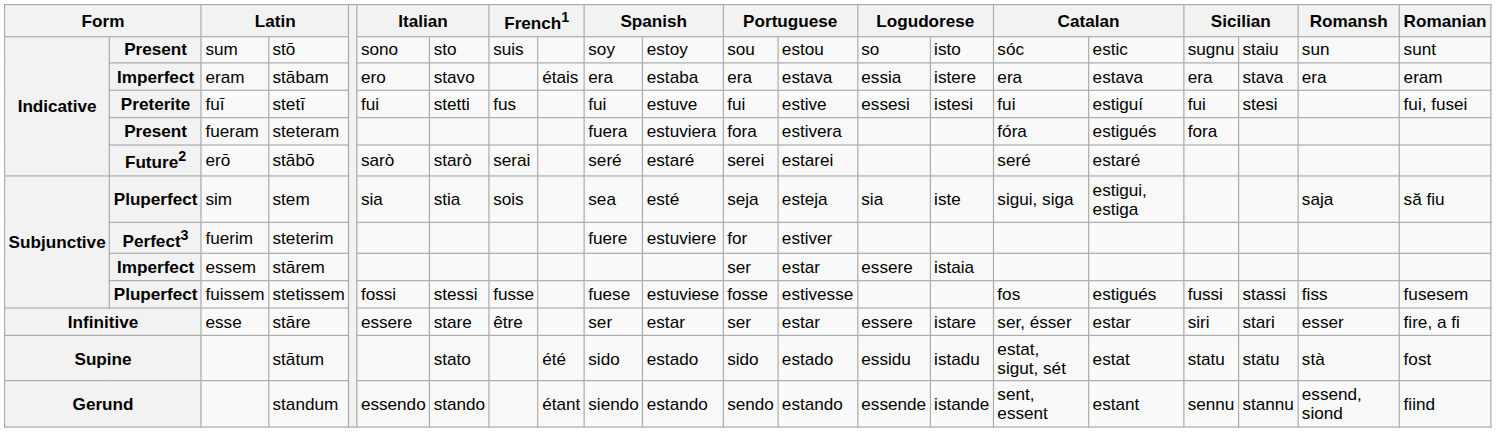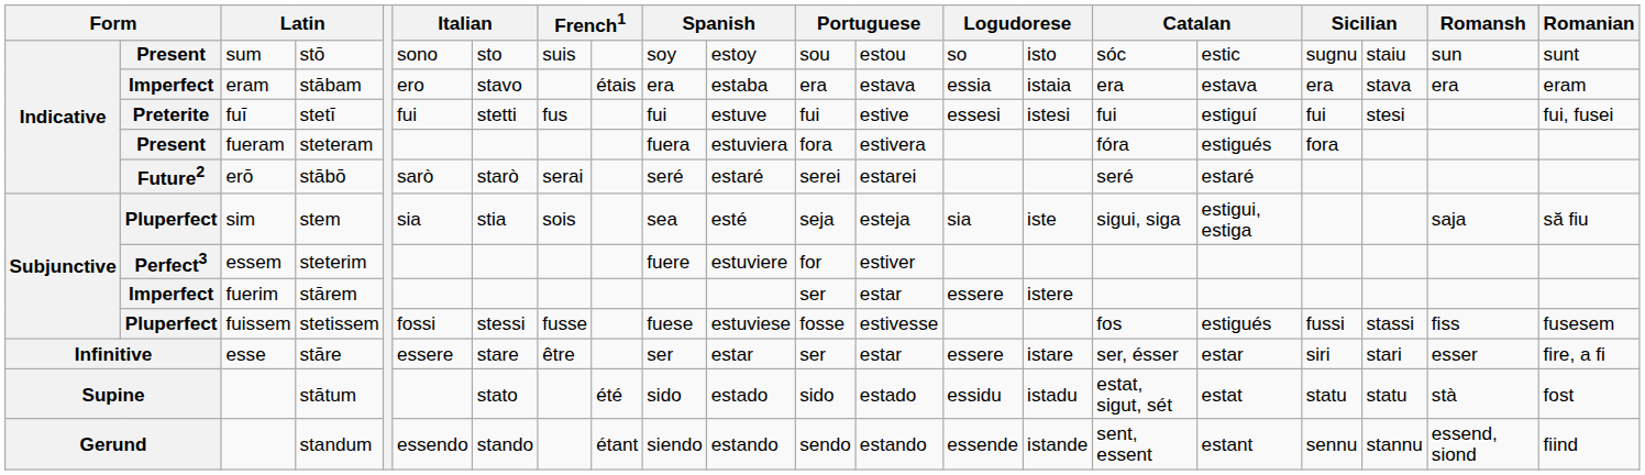stābam | column 15: istere -> istaia
steterim | column 3: fuerim -> essem
stārem | column 3: essem -> fuerim
stārem | column 15: istaia -> istere
